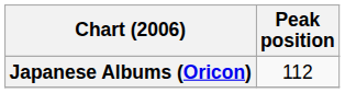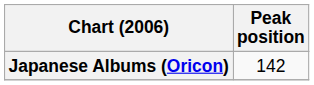Japanese Albums (Oricon) | Peak position: 112 -> 142
